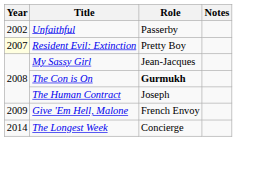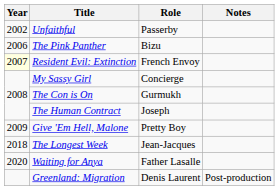+ row: 2006 | The Pink Panther | Bizu
Resident Evil: Extinction | Role: Pretty Boy -> French Envoy
My Sassy Girl | Role: Jean-Jacques -> Concierge
The Con is On | Role: bold -> normal
Give 'Em Hell, Malone | Role: French Envoy -> Pretty Boy
The Longest Week | Year: 2014 -> 2018
The Longest Week | Role: Concierge -> Jean-Jacques
+ row: 2020 | Waiting for Anya | Father Lasalle
+ row: Greenland: Migration | Denis Laurent | Post-production
